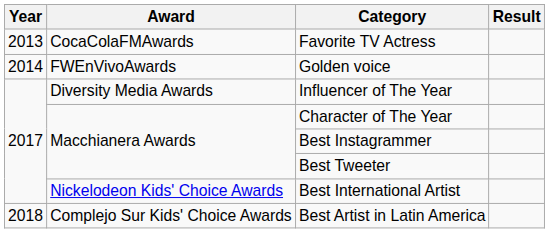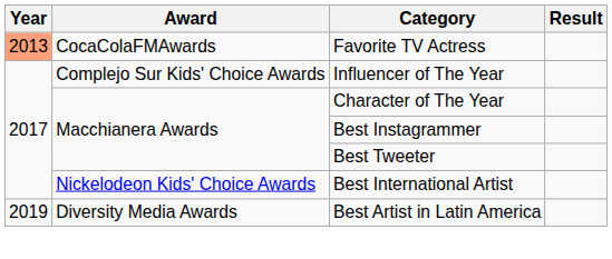Favorite TV Actress | Year: no background -> lightsalmon background
- row: 2014 | FWEnVivoAwards | Golden voice
Influencer of The Year | Award: Diversity Media Awards -> Complejo Sur Kids' Choice Awards
Best Artist in Latin America | Year: 2018 -> 2019
Best Artist in Latin America | Award: Complejo Sur Kids' Choice Awards -> Diversity Media Awards
